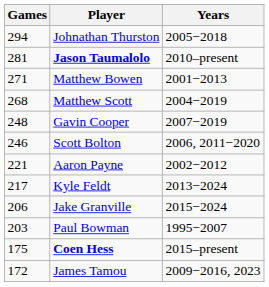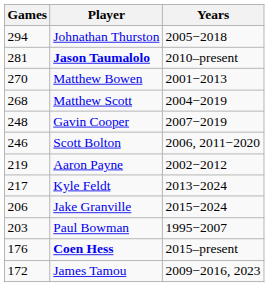Matthew Bowen | Games: 271 -> 270
Aaron Payne | Games: 221 -> 219
Coen Hess | Games: 175 -> 176
